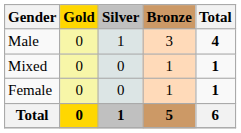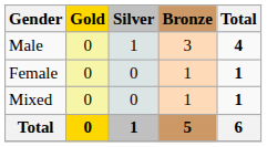rows swapped: Female <-> Mixed
